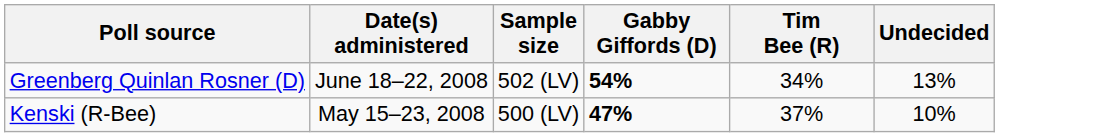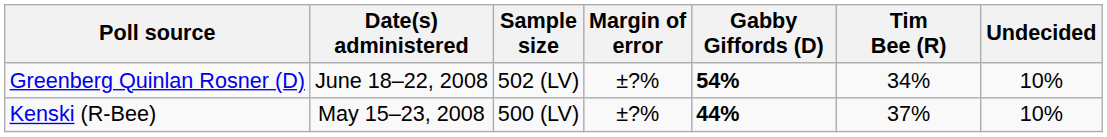+ column: Margin of error | ±?% | ±?%
Greenberg Quinlan Rosner (D) | Undecided: 13% -> 10%
Kenski (R-Bee) | Gabby Giffords (D): 47% -> 44%
